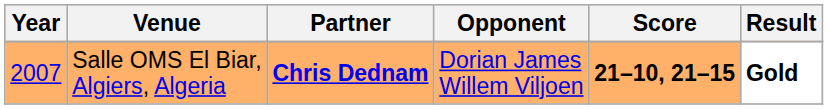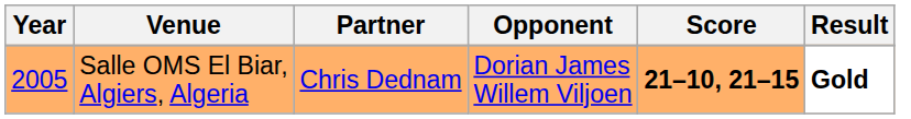Salle OMS El Biar, Algiers, Algeria | Year: 2007 -> 2005
Salle OMS El Biar, Algiers, Algeria | Partner: bold -> normal
